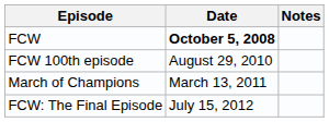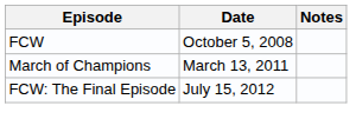FCW | Date: bold -> normal
- row: FCW 100th episode | August 29, 2010
